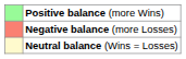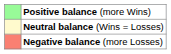rows swapped: Neutral balance (Wins = Losses) <-> Negative balance (more Losses)
